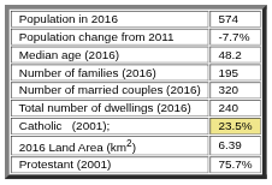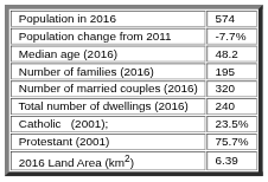Catholic (2001); | column 2: khaki background -> no background
rows swapped: Protestant (2001) <-> 2016 Land Area (km2)
